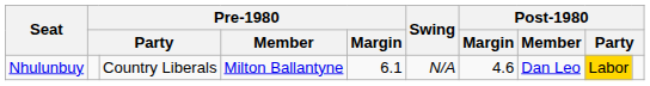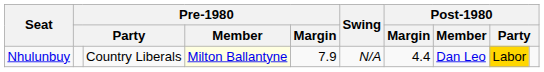Nhulunbuy | Pre-1980 / Member: no background -> lightyellow background
Nhulunbuy | Pre-1980 / Margin: 6.1 -> 7.9
Nhulunbuy | Post-1980 / Margin: 4.6 -> 4.4
